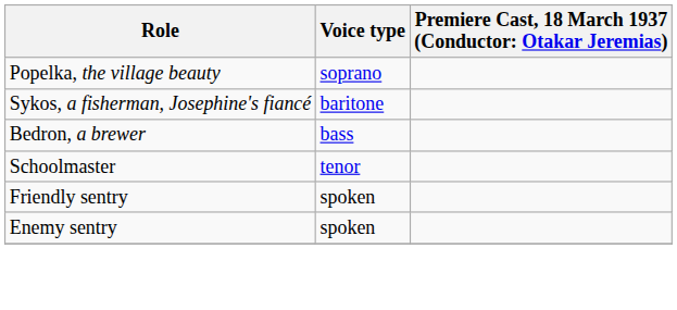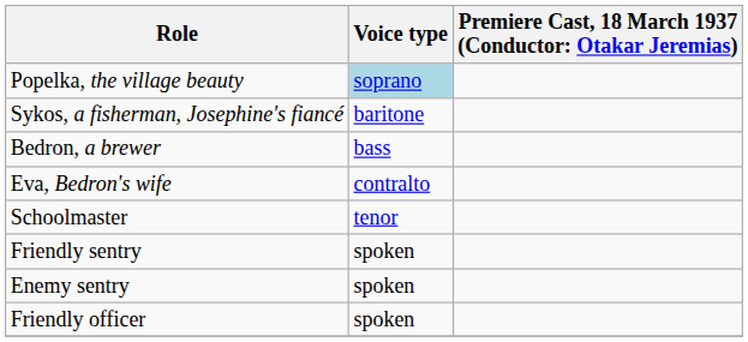Popelka, the village beauty | Voice type: no background -> lightblue background
+ row: Eva, Bedron's wife | contralto
+ row: Friendly officer | spoken
